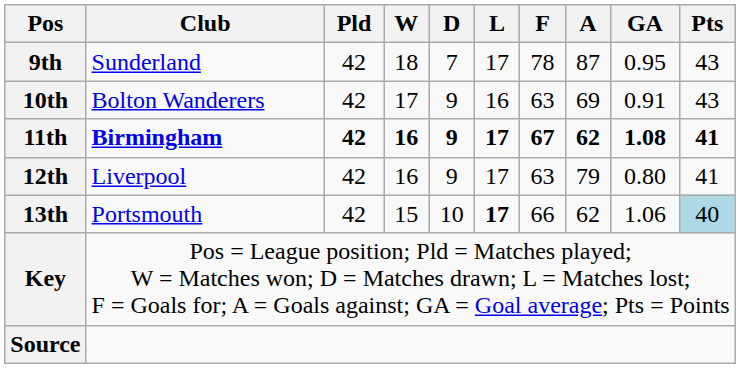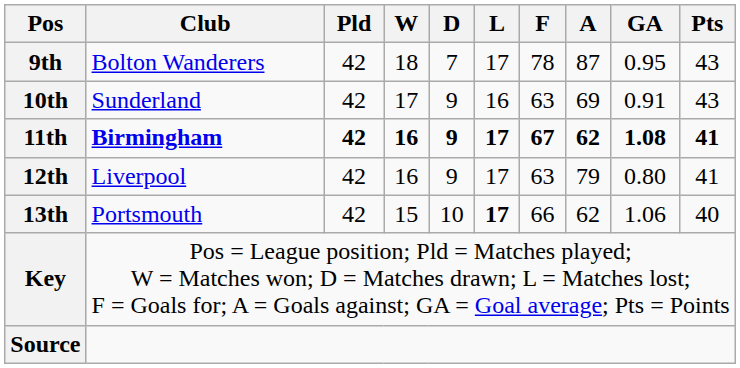9th | Club: Sunderland -> Bolton Wanderers
10th | Club: Bolton Wanderers -> Sunderland
13th | Pts: lightblue background -> no background
